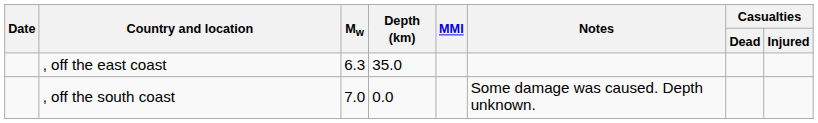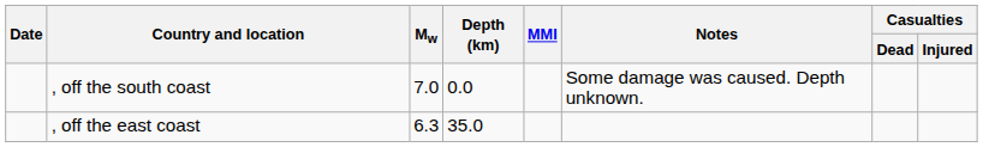rows swapped: , off the east coast <-> , off the south coast
